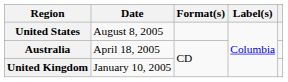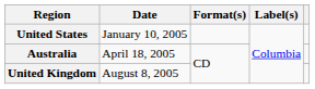United States | Date: August 8, 2005 -> January 10, 2005
United Kingdom | Date: January 10, 2005 -> August 8, 2005
